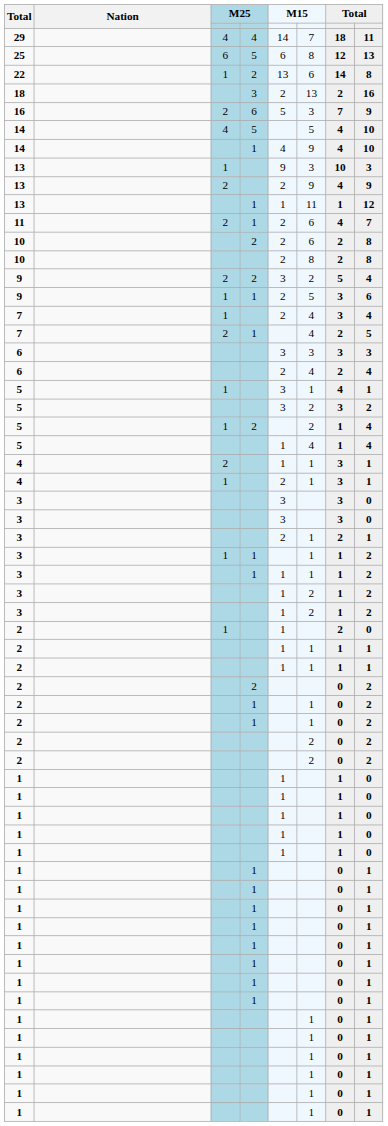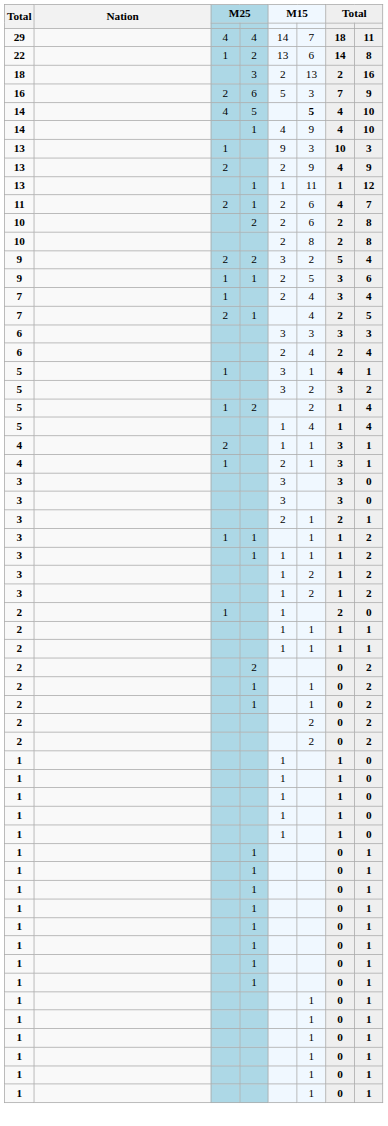- row: 25 | 6 | 5 | 6 | 8 | 12 | 13
14 / 5 | column 6: normal -> bold
